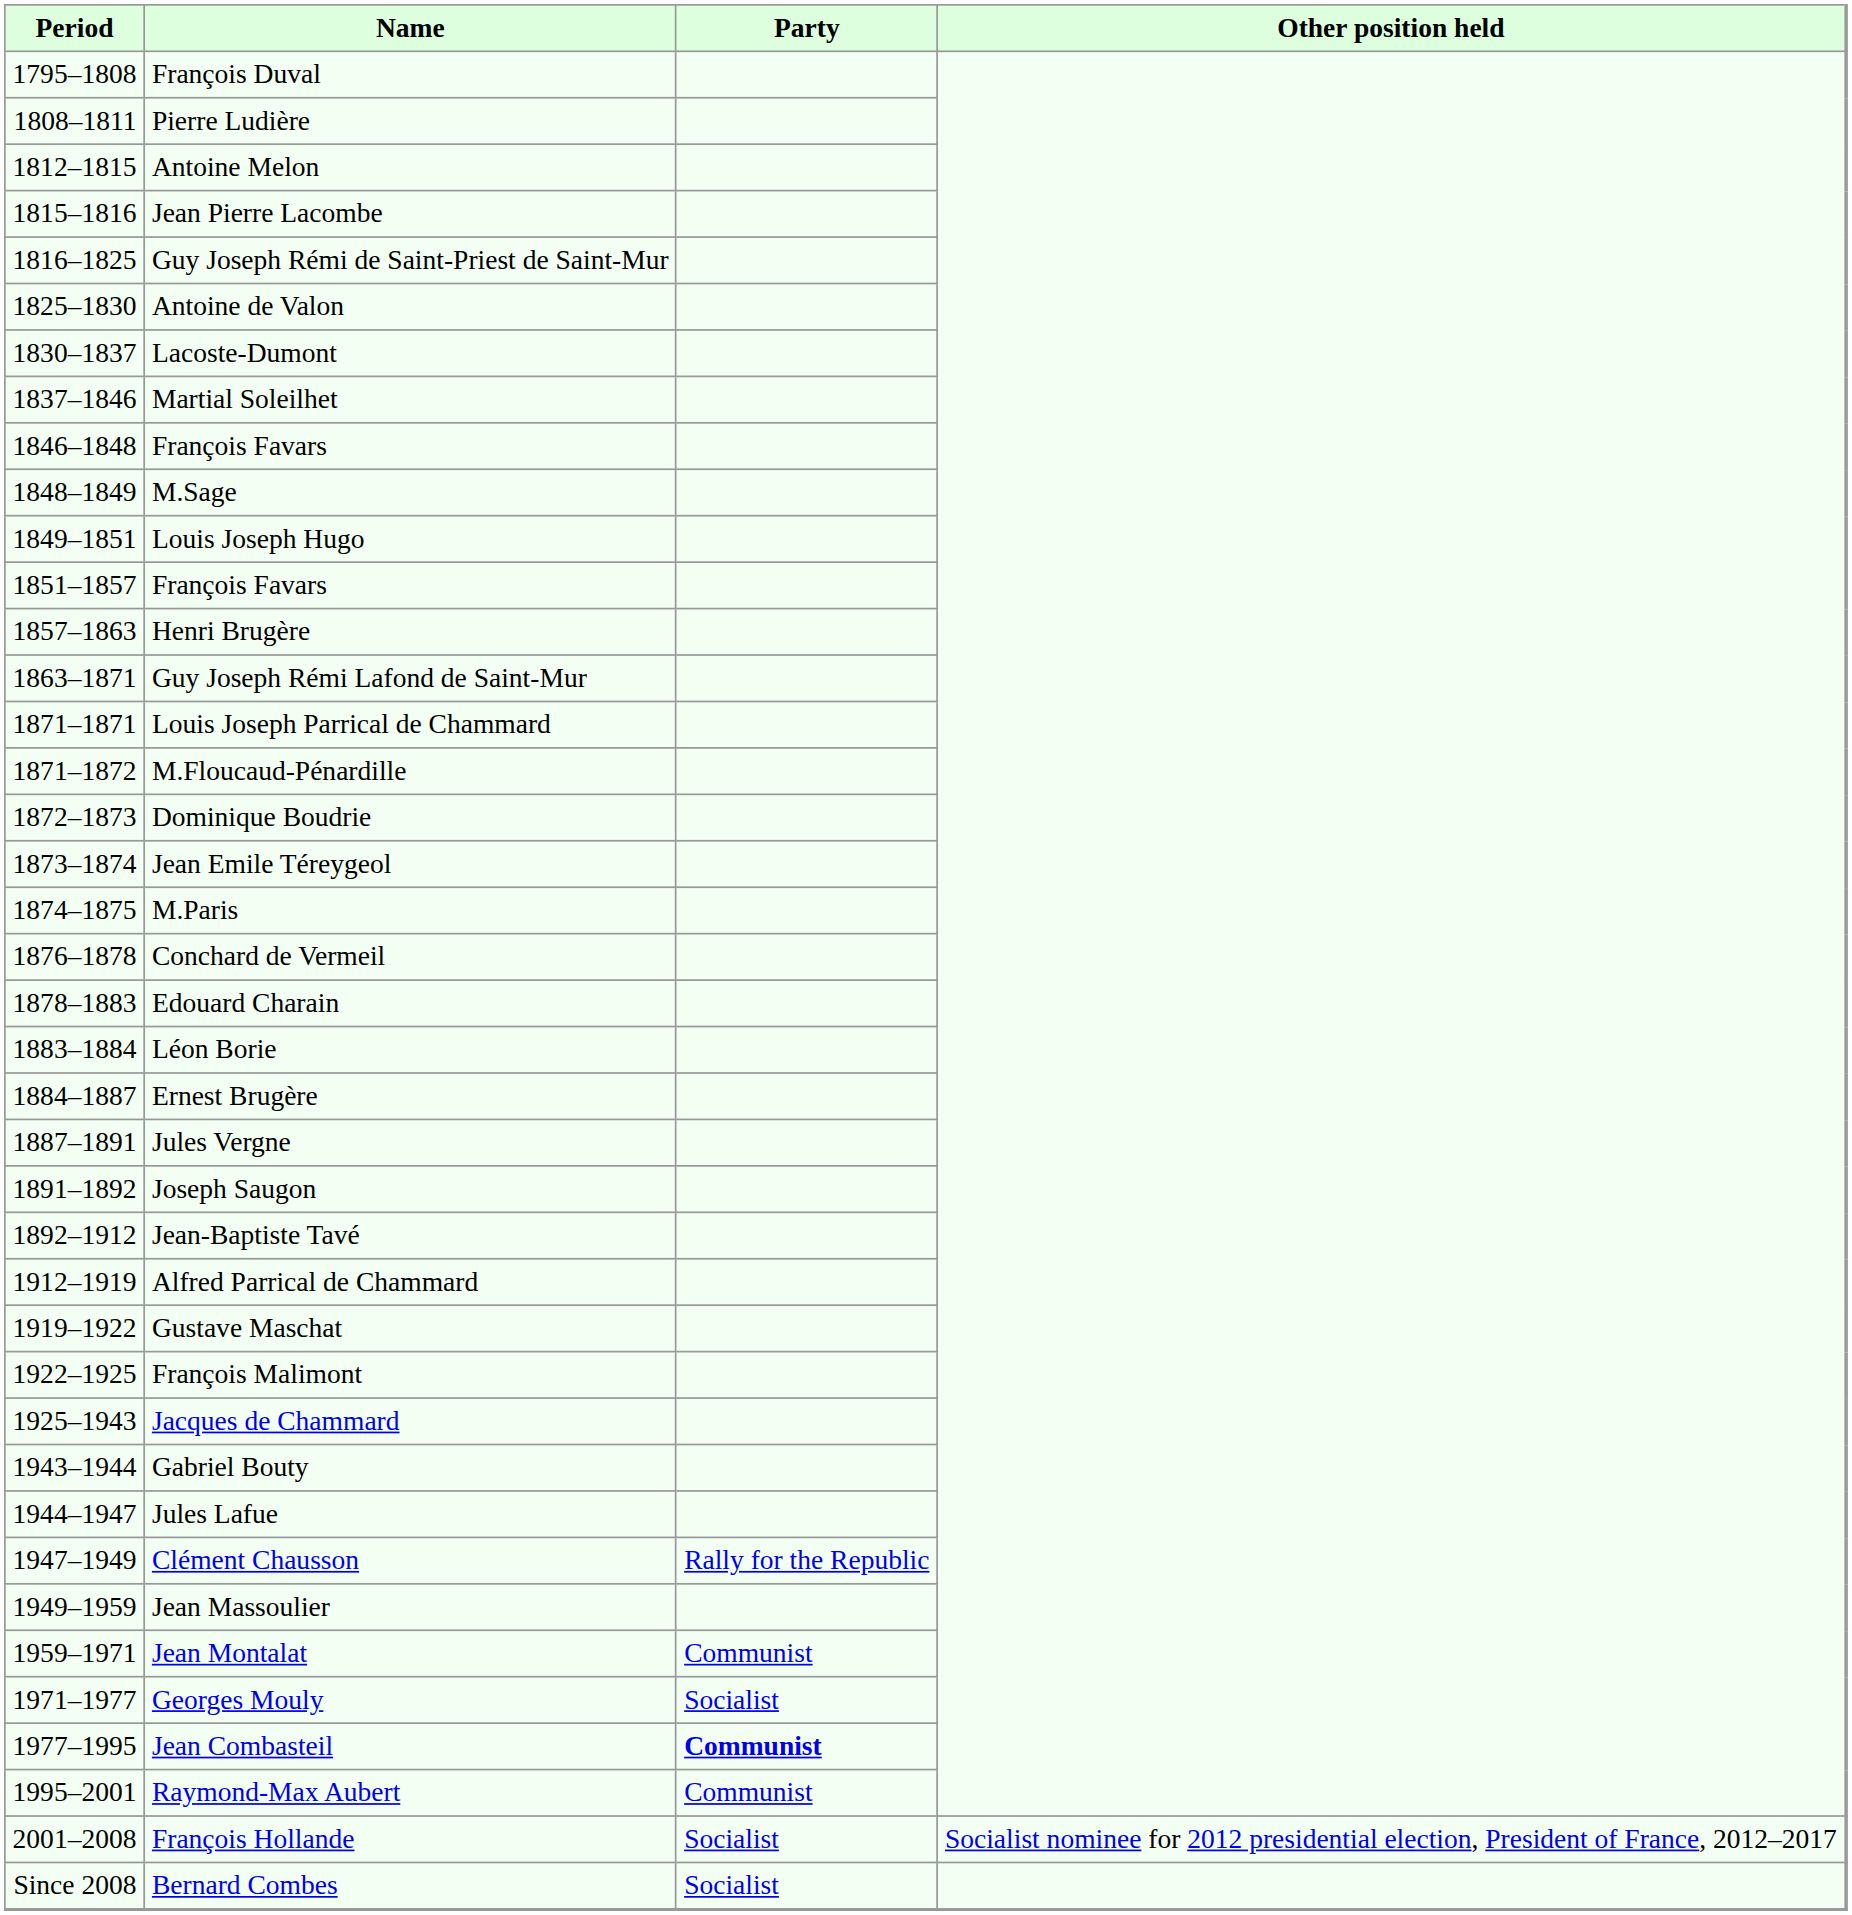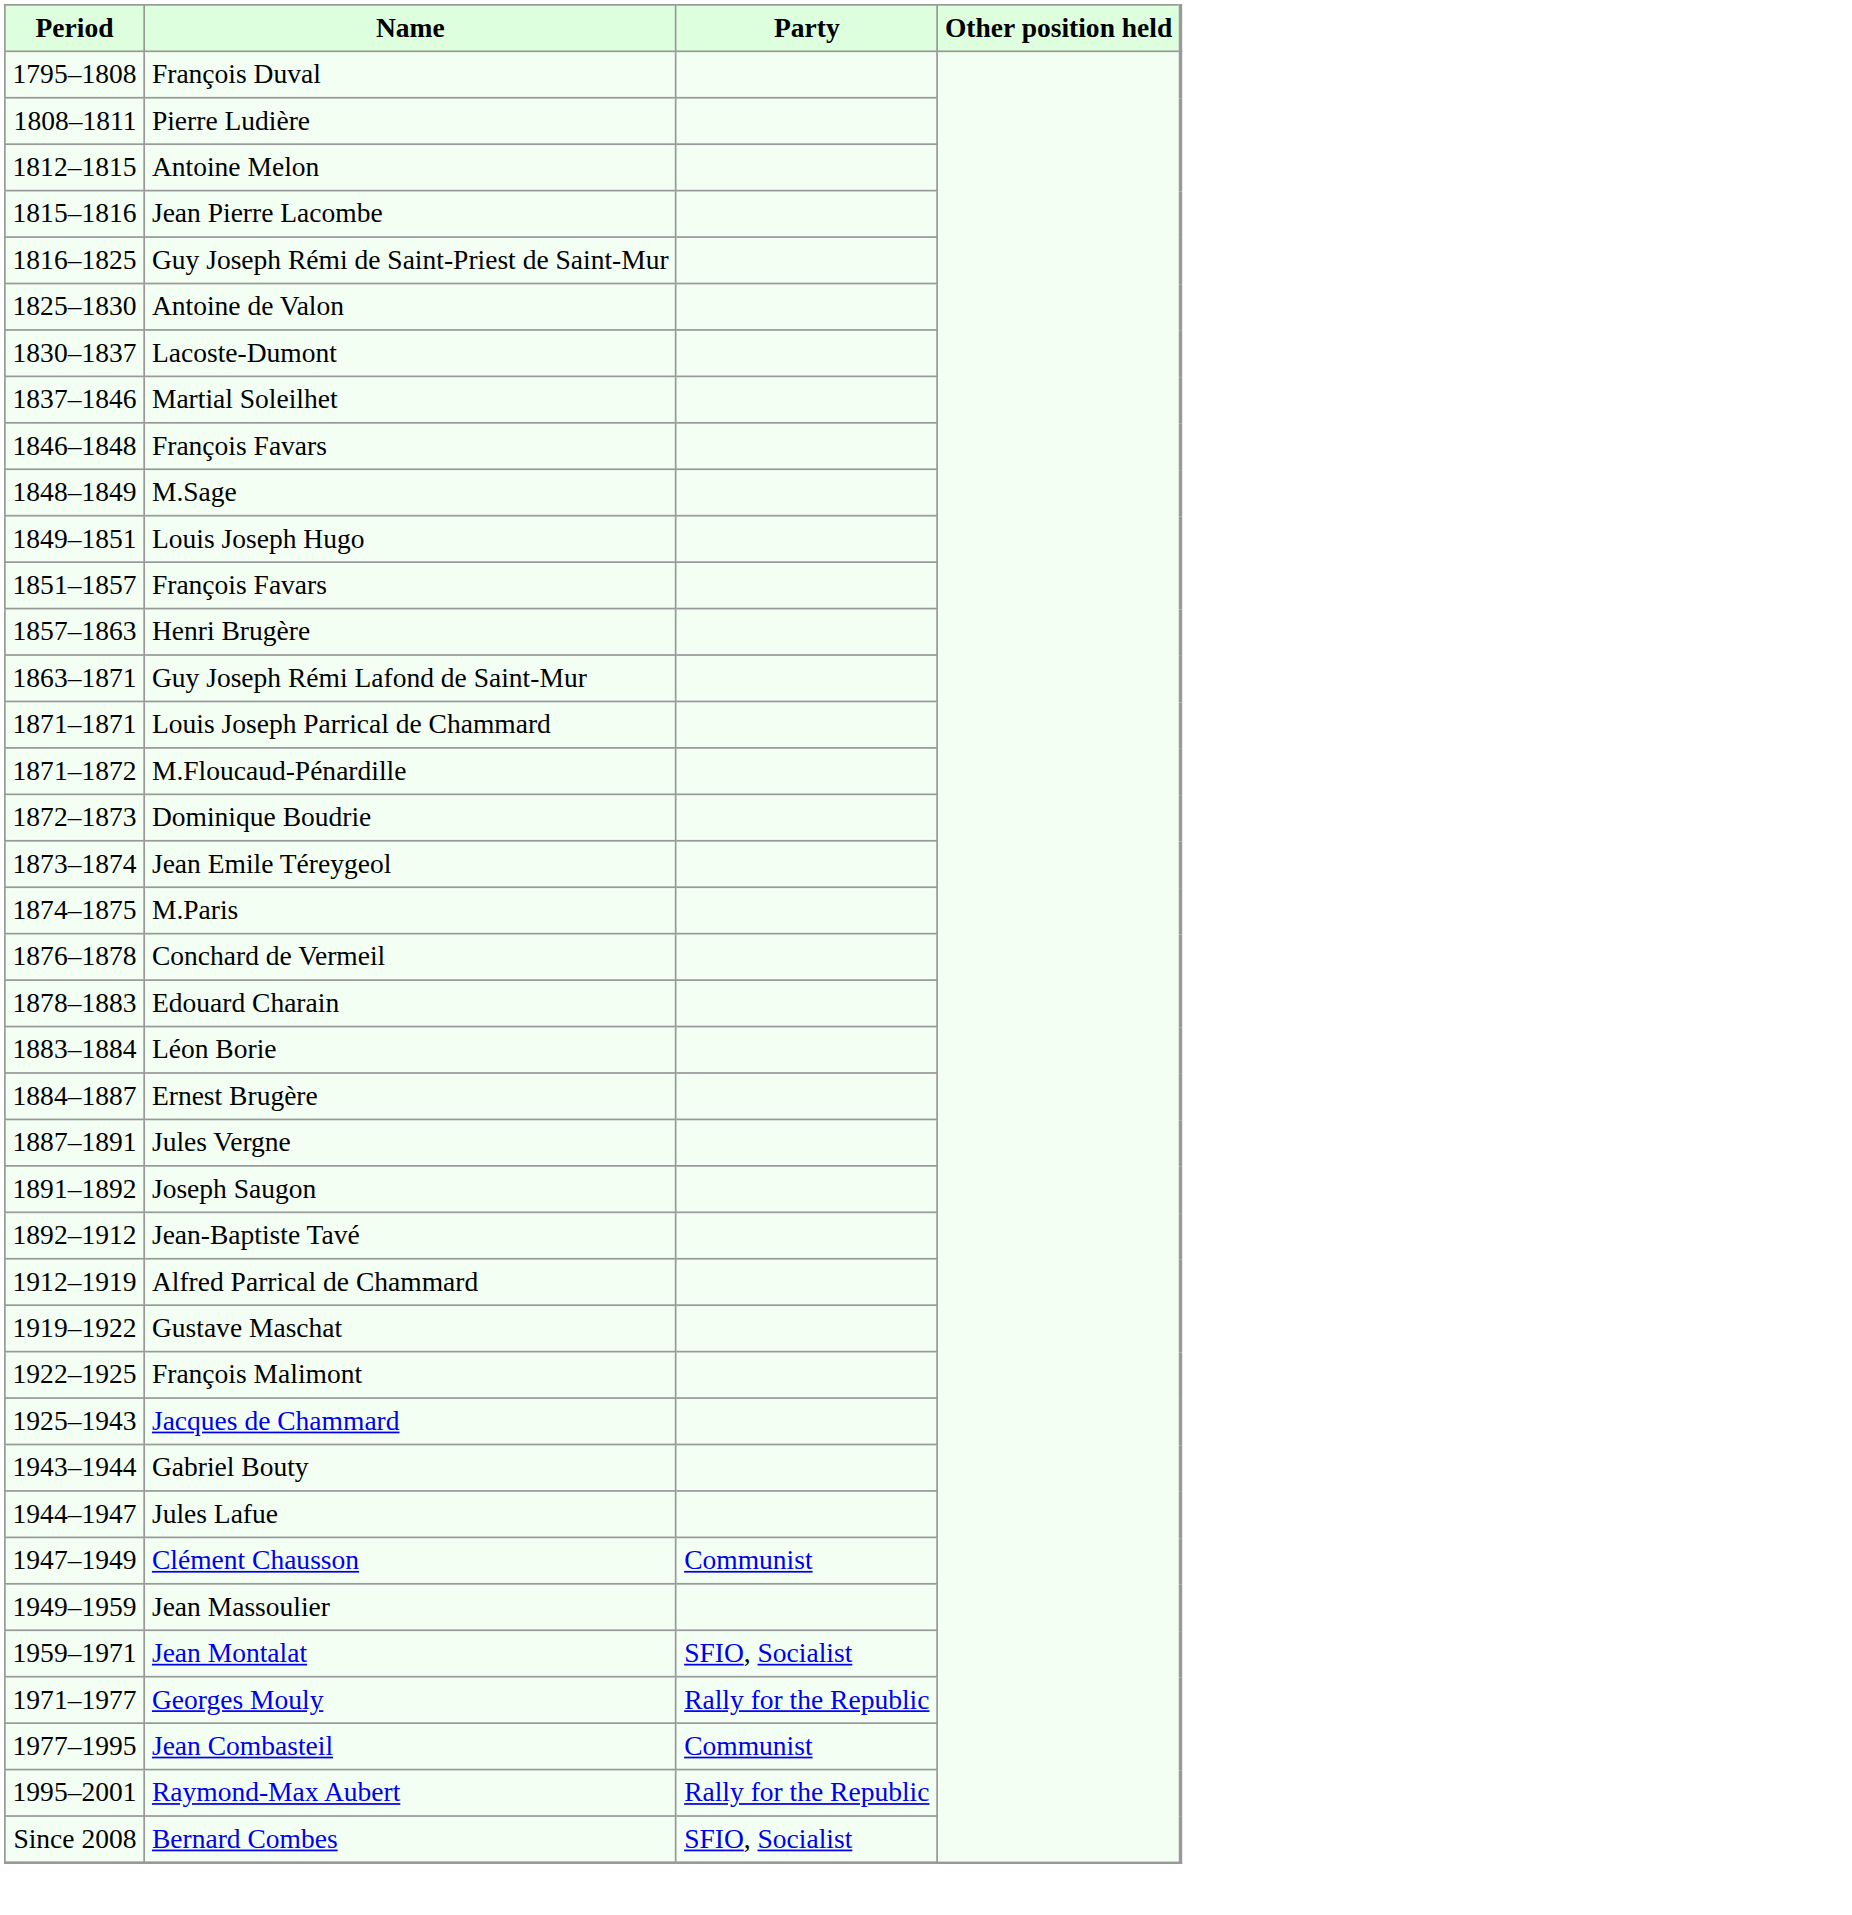Clément Chausson | Party: Rally for the Republic -> Communist
Jean Montalat | Party: Communist -> SFIO, Socialist
Georges Mouly | Party: Socialist -> Rally for the Republic
Jean Combasteil | Party: bold -> normal
Raymond-Max Aubert | Party: Communist -> Rally for the Republic
- row: 2001–2008 | François Hollande | Socialist | Socialist nominee for 2012 presidential election, President of France, 2012–2017
Bernard Combes | Party: Socialist -> SFIO, Socialist
